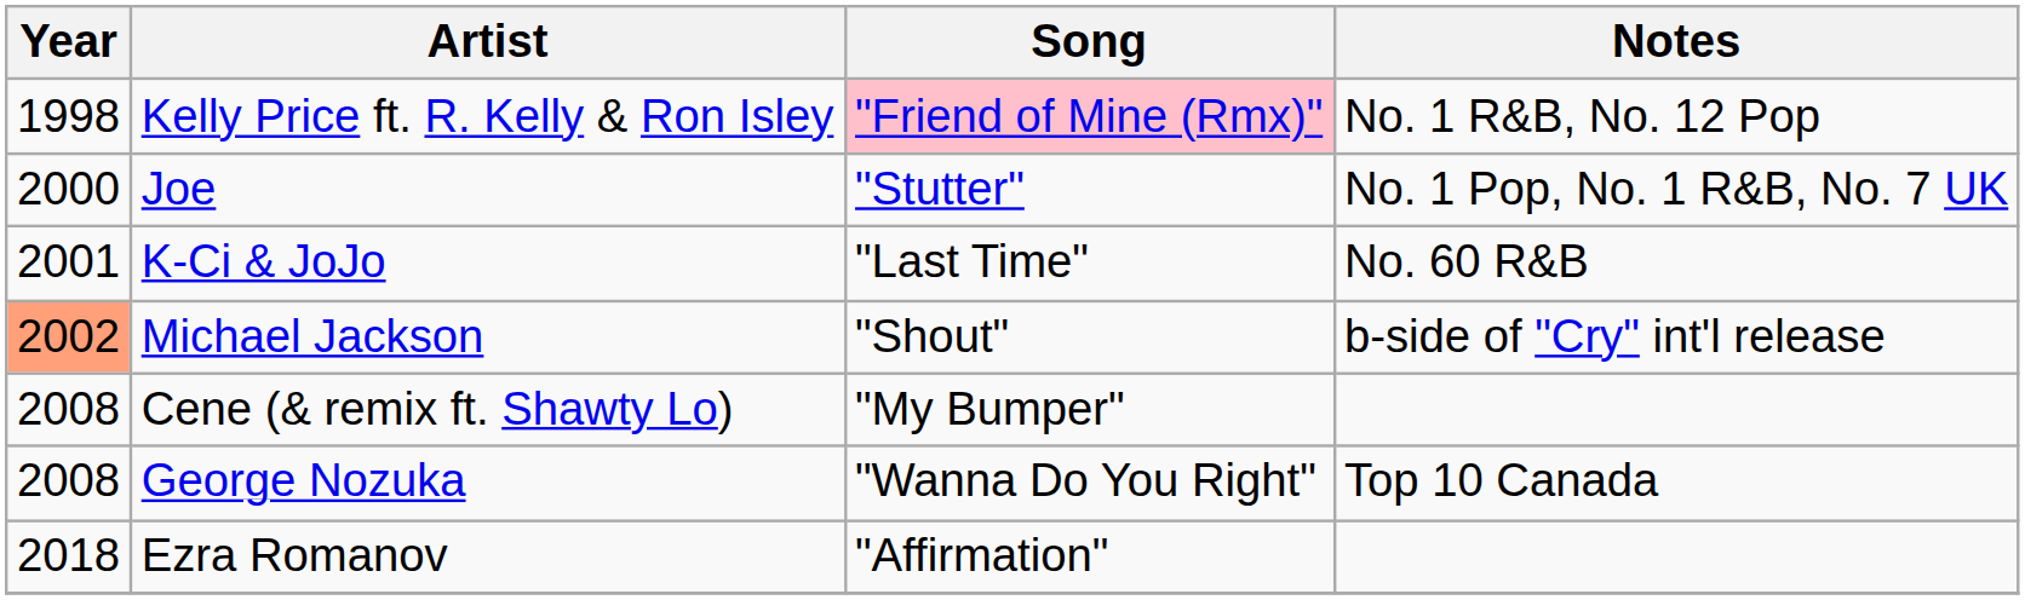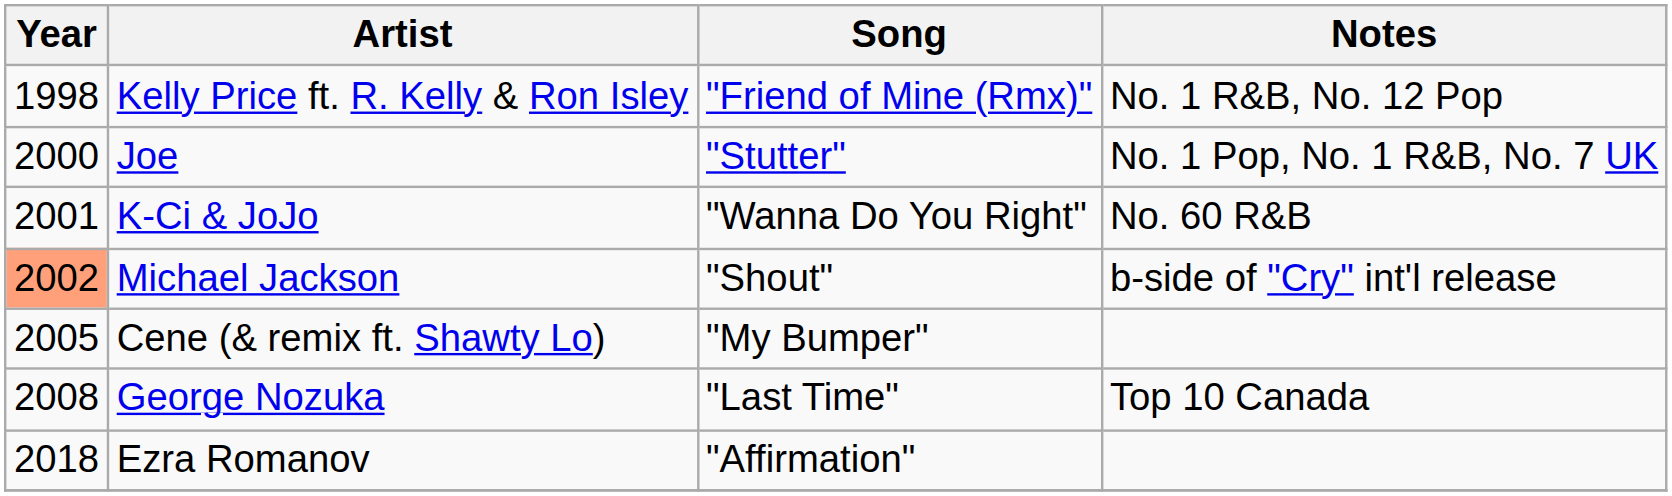Kelly Price ft. R. Kelly & Ron Isley | Song: pink background -> no background
K-Ci & JoJo | Song: "Last Time" -> "Wanna Do You Right"
Cene (& remix ft. Shawty Lo) | Year: 2008 -> 2005
George Nozuka | Song: "Wanna Do You Right" -> "Last Time"
